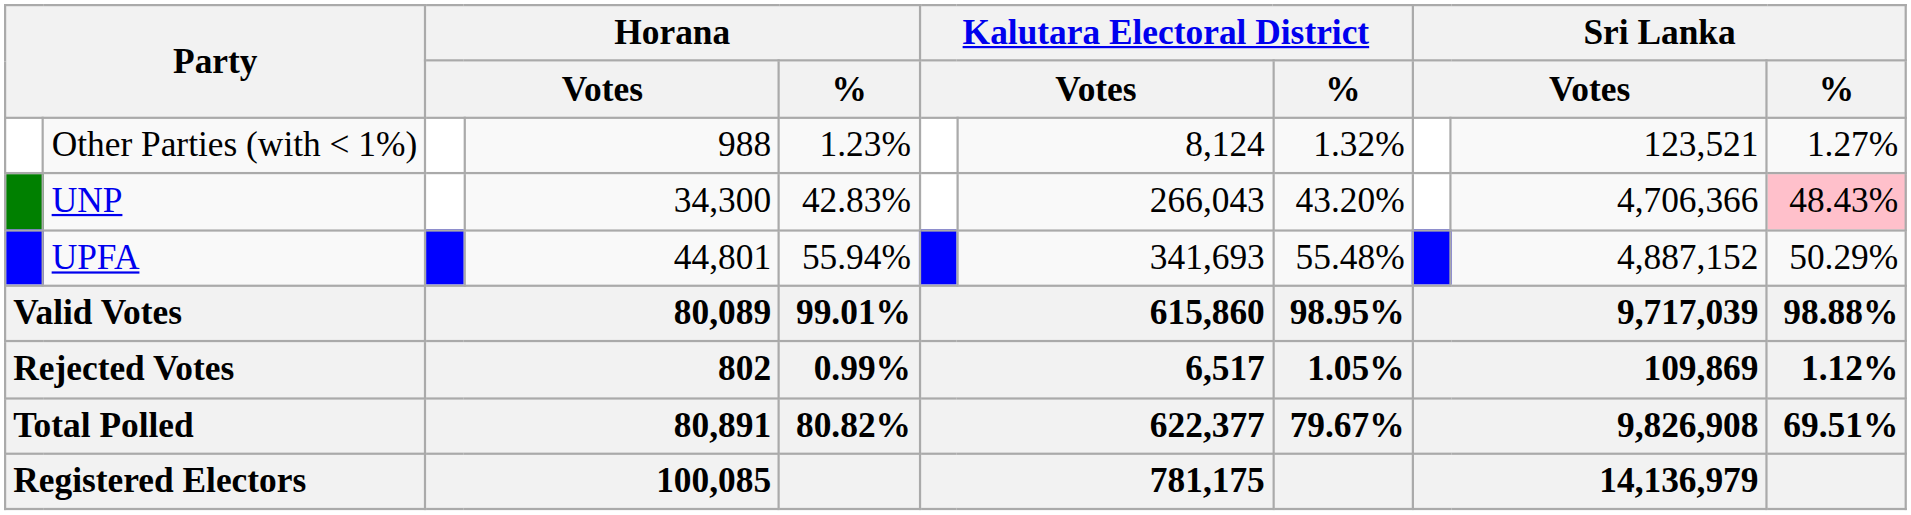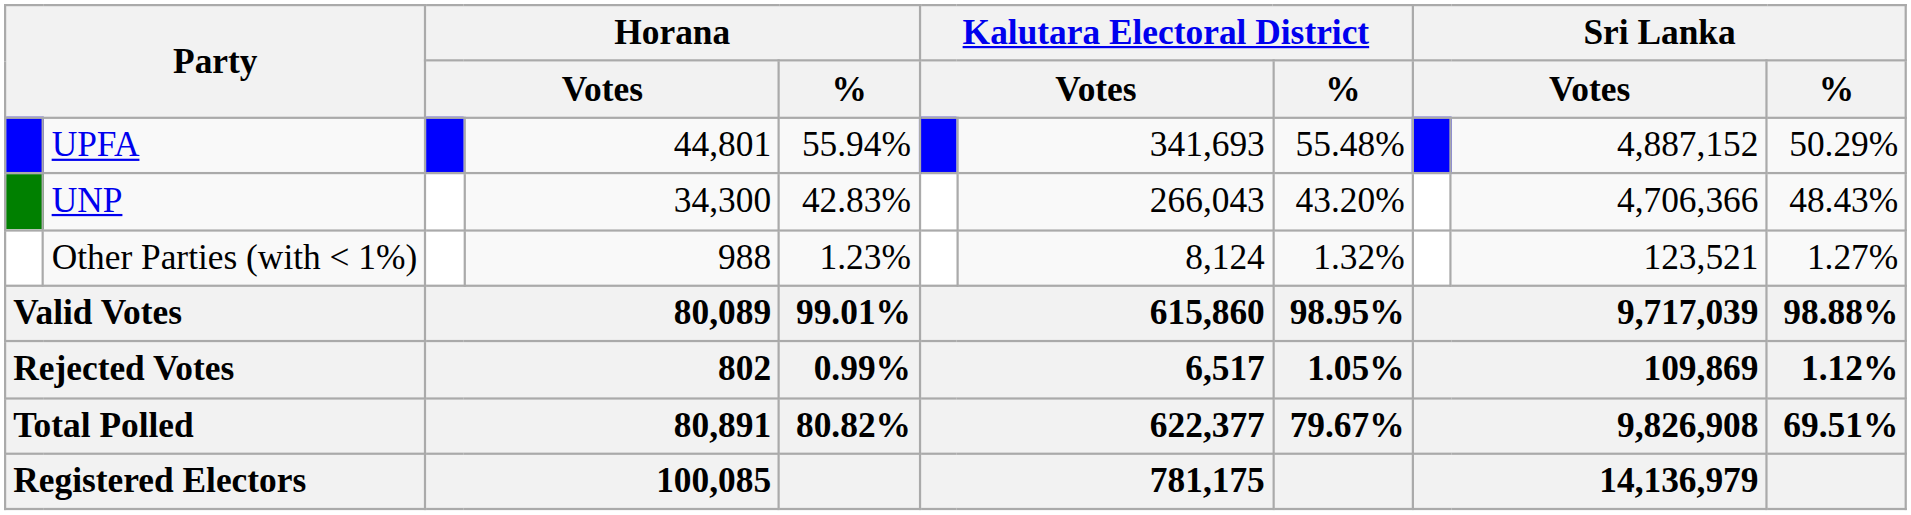rows swapped: UPFA <-> Other Parties (with < 1%)
UNP | Sri Lanka / %: pink background -> no background
